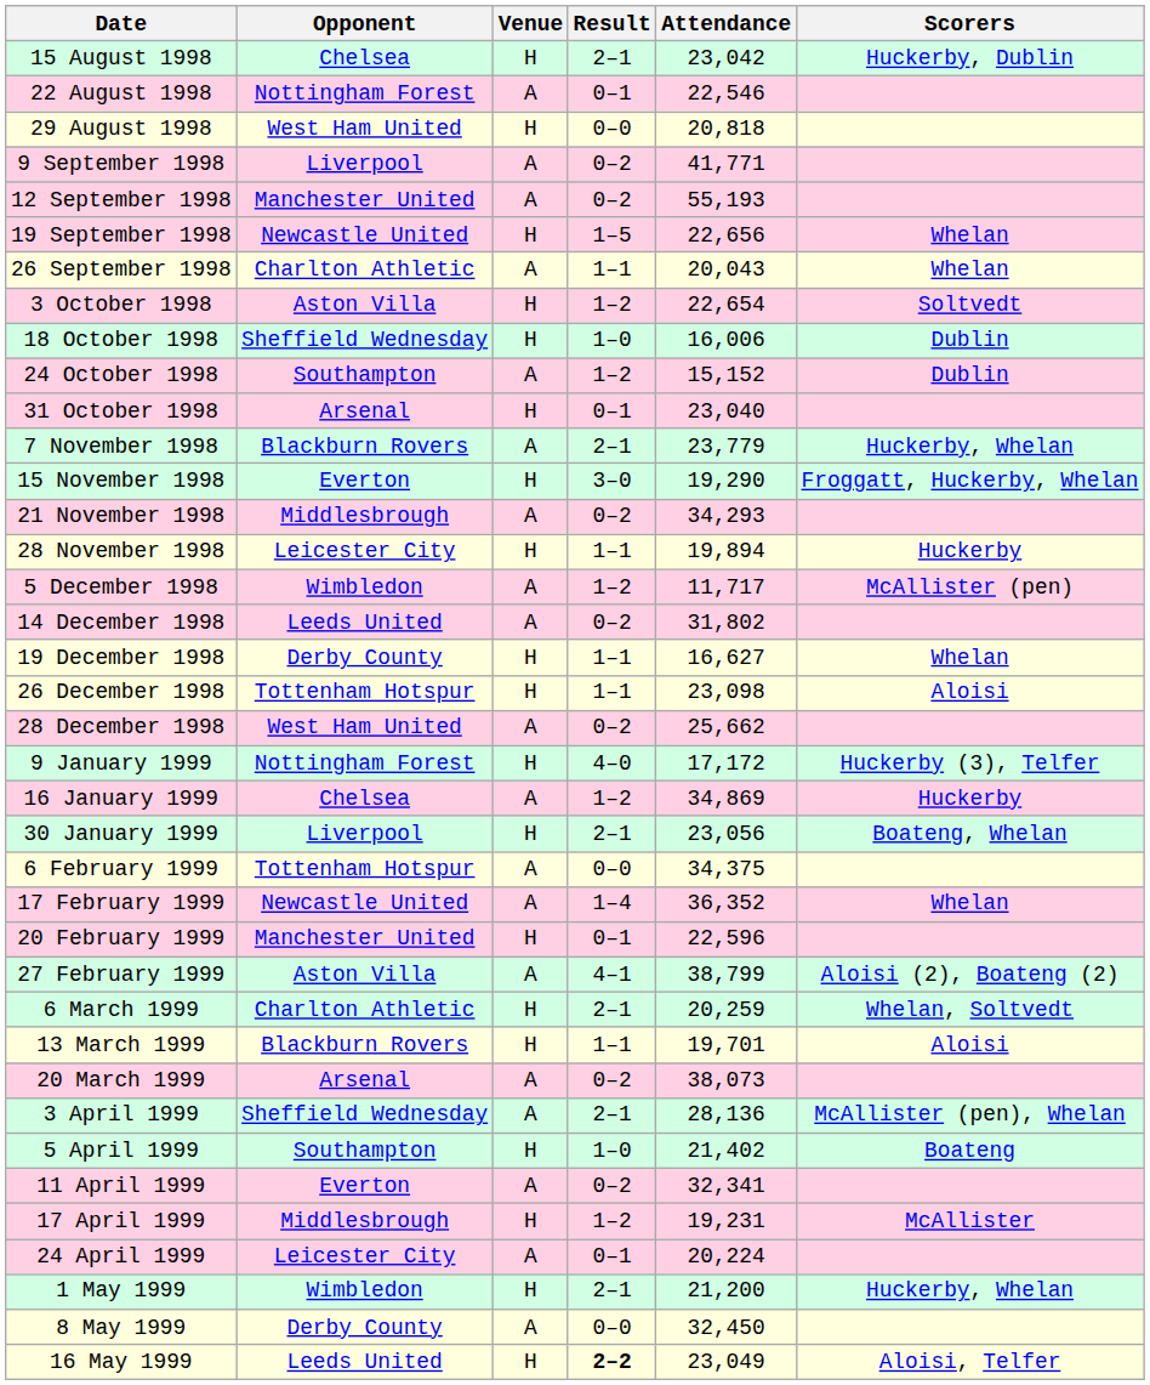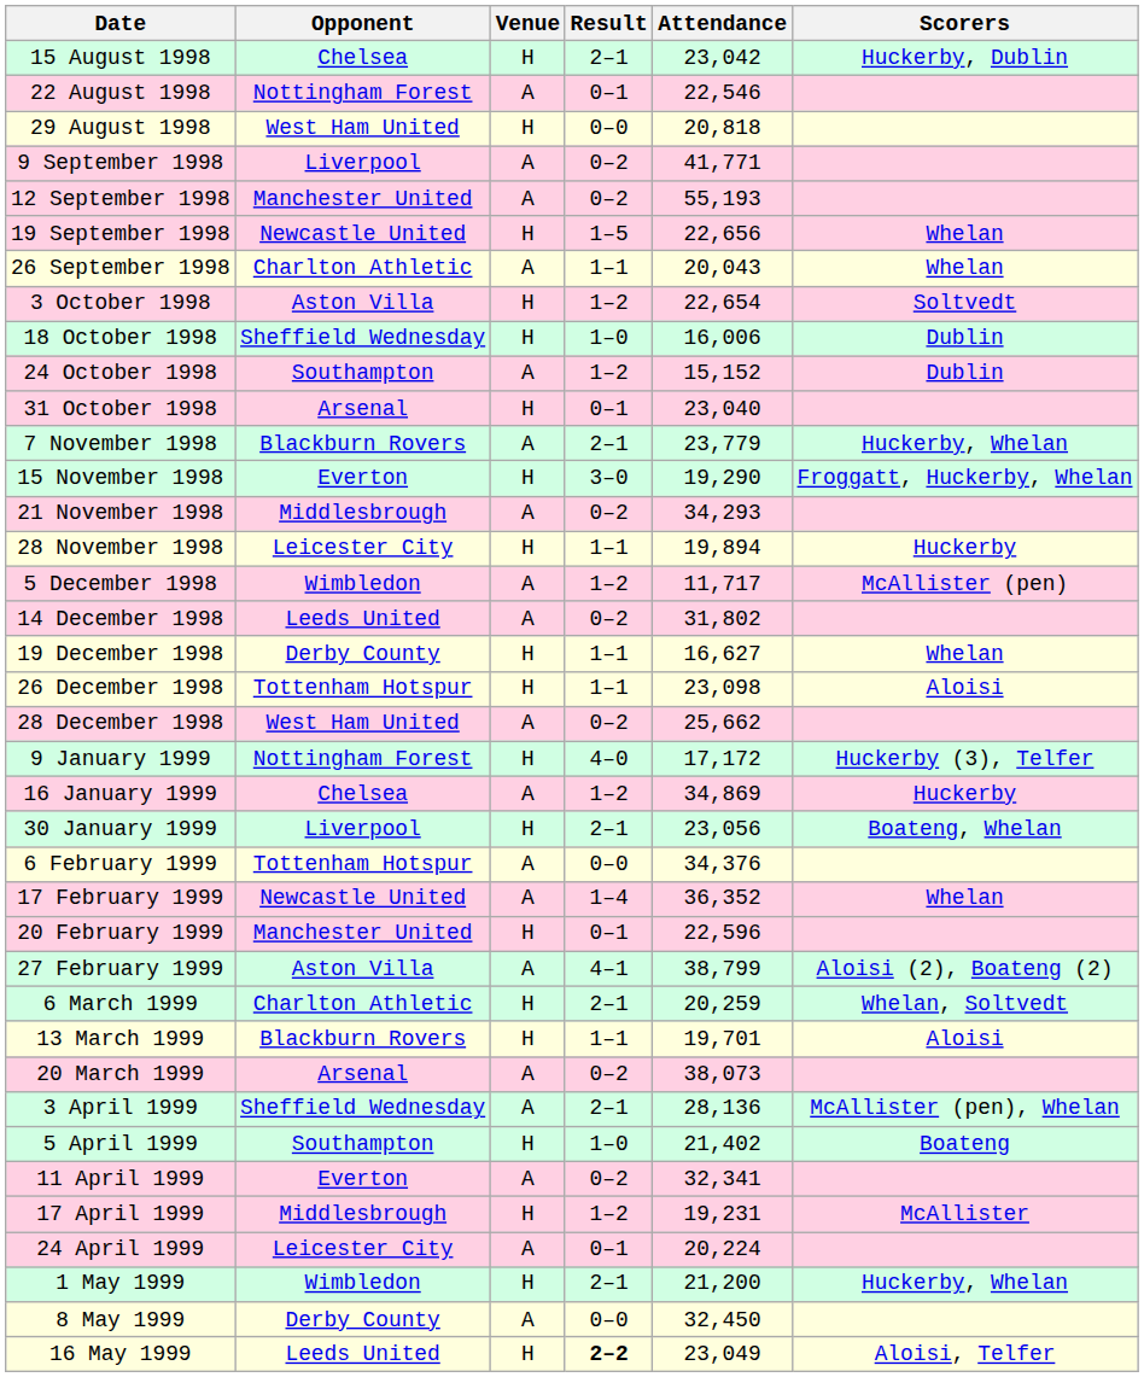6 February 1999 | Attendance: 34,375 -> 34,376
